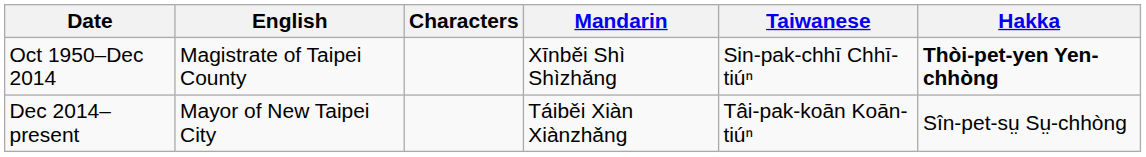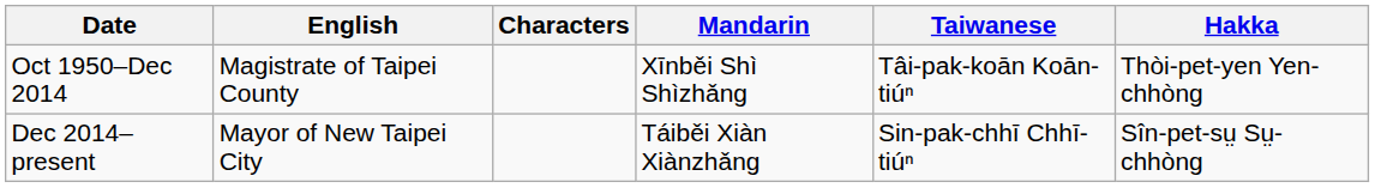Oct 1950–Dec 2014 | Taiwanese: Sin-pak-chhī Chhī-tiúⁿ -> Tâi-pak-koān Koān-tiúⁿ
Oct 1950–Dec 2014 | Hakka: bold -> normal
Dec 2014–present | Taiwanese: Tâi-pak-koān Koān-tiúⁿ -> Sin-pak-chhī Chhī-tiúⁿ
